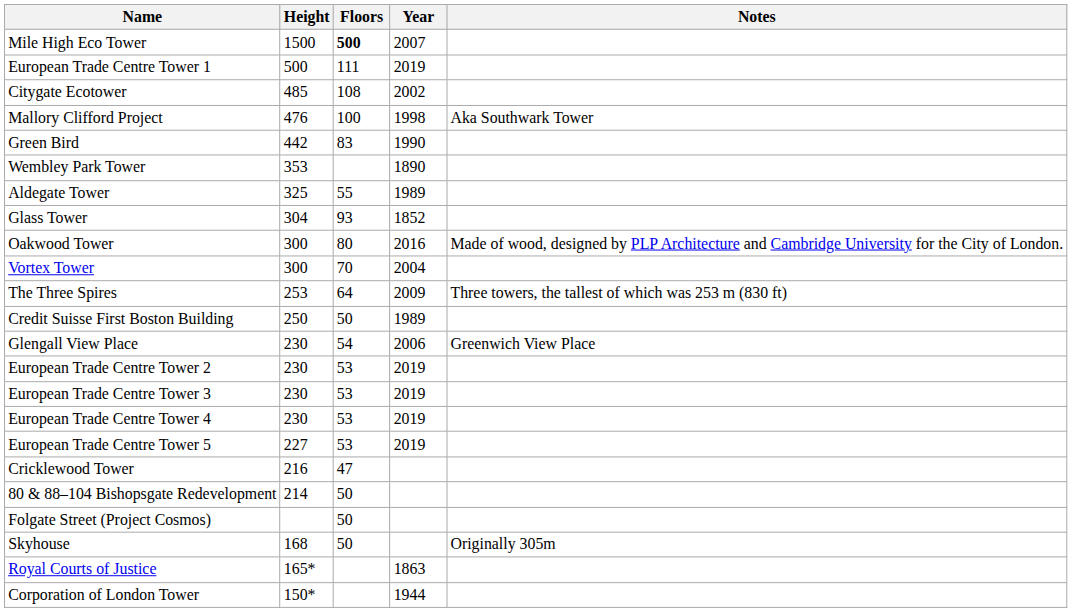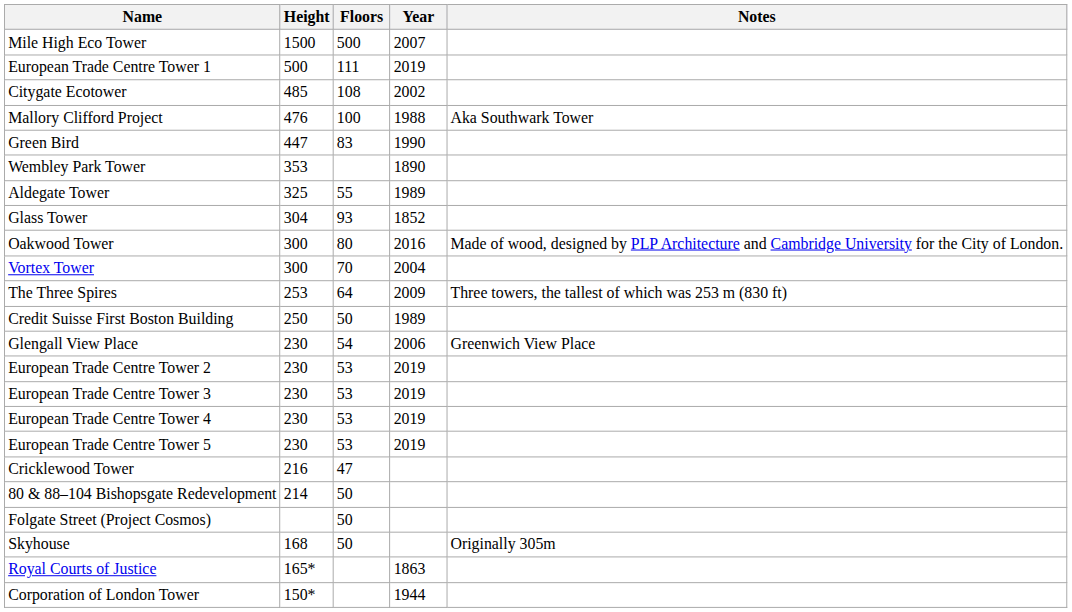Mile High Eco Tower | Floors: bold -> normal
Mallory Clifford Project | Year: 1998 -> 1988
Green Bird | Height: 442 -> 447
European Trade Centre Tower 5 | Height: 227 -> 230
